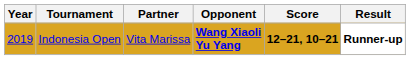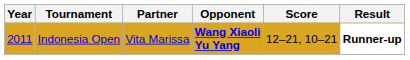Indonesia Open | Year: 2019 -> 2011
Indonesia Open | Score: bold -> normal
